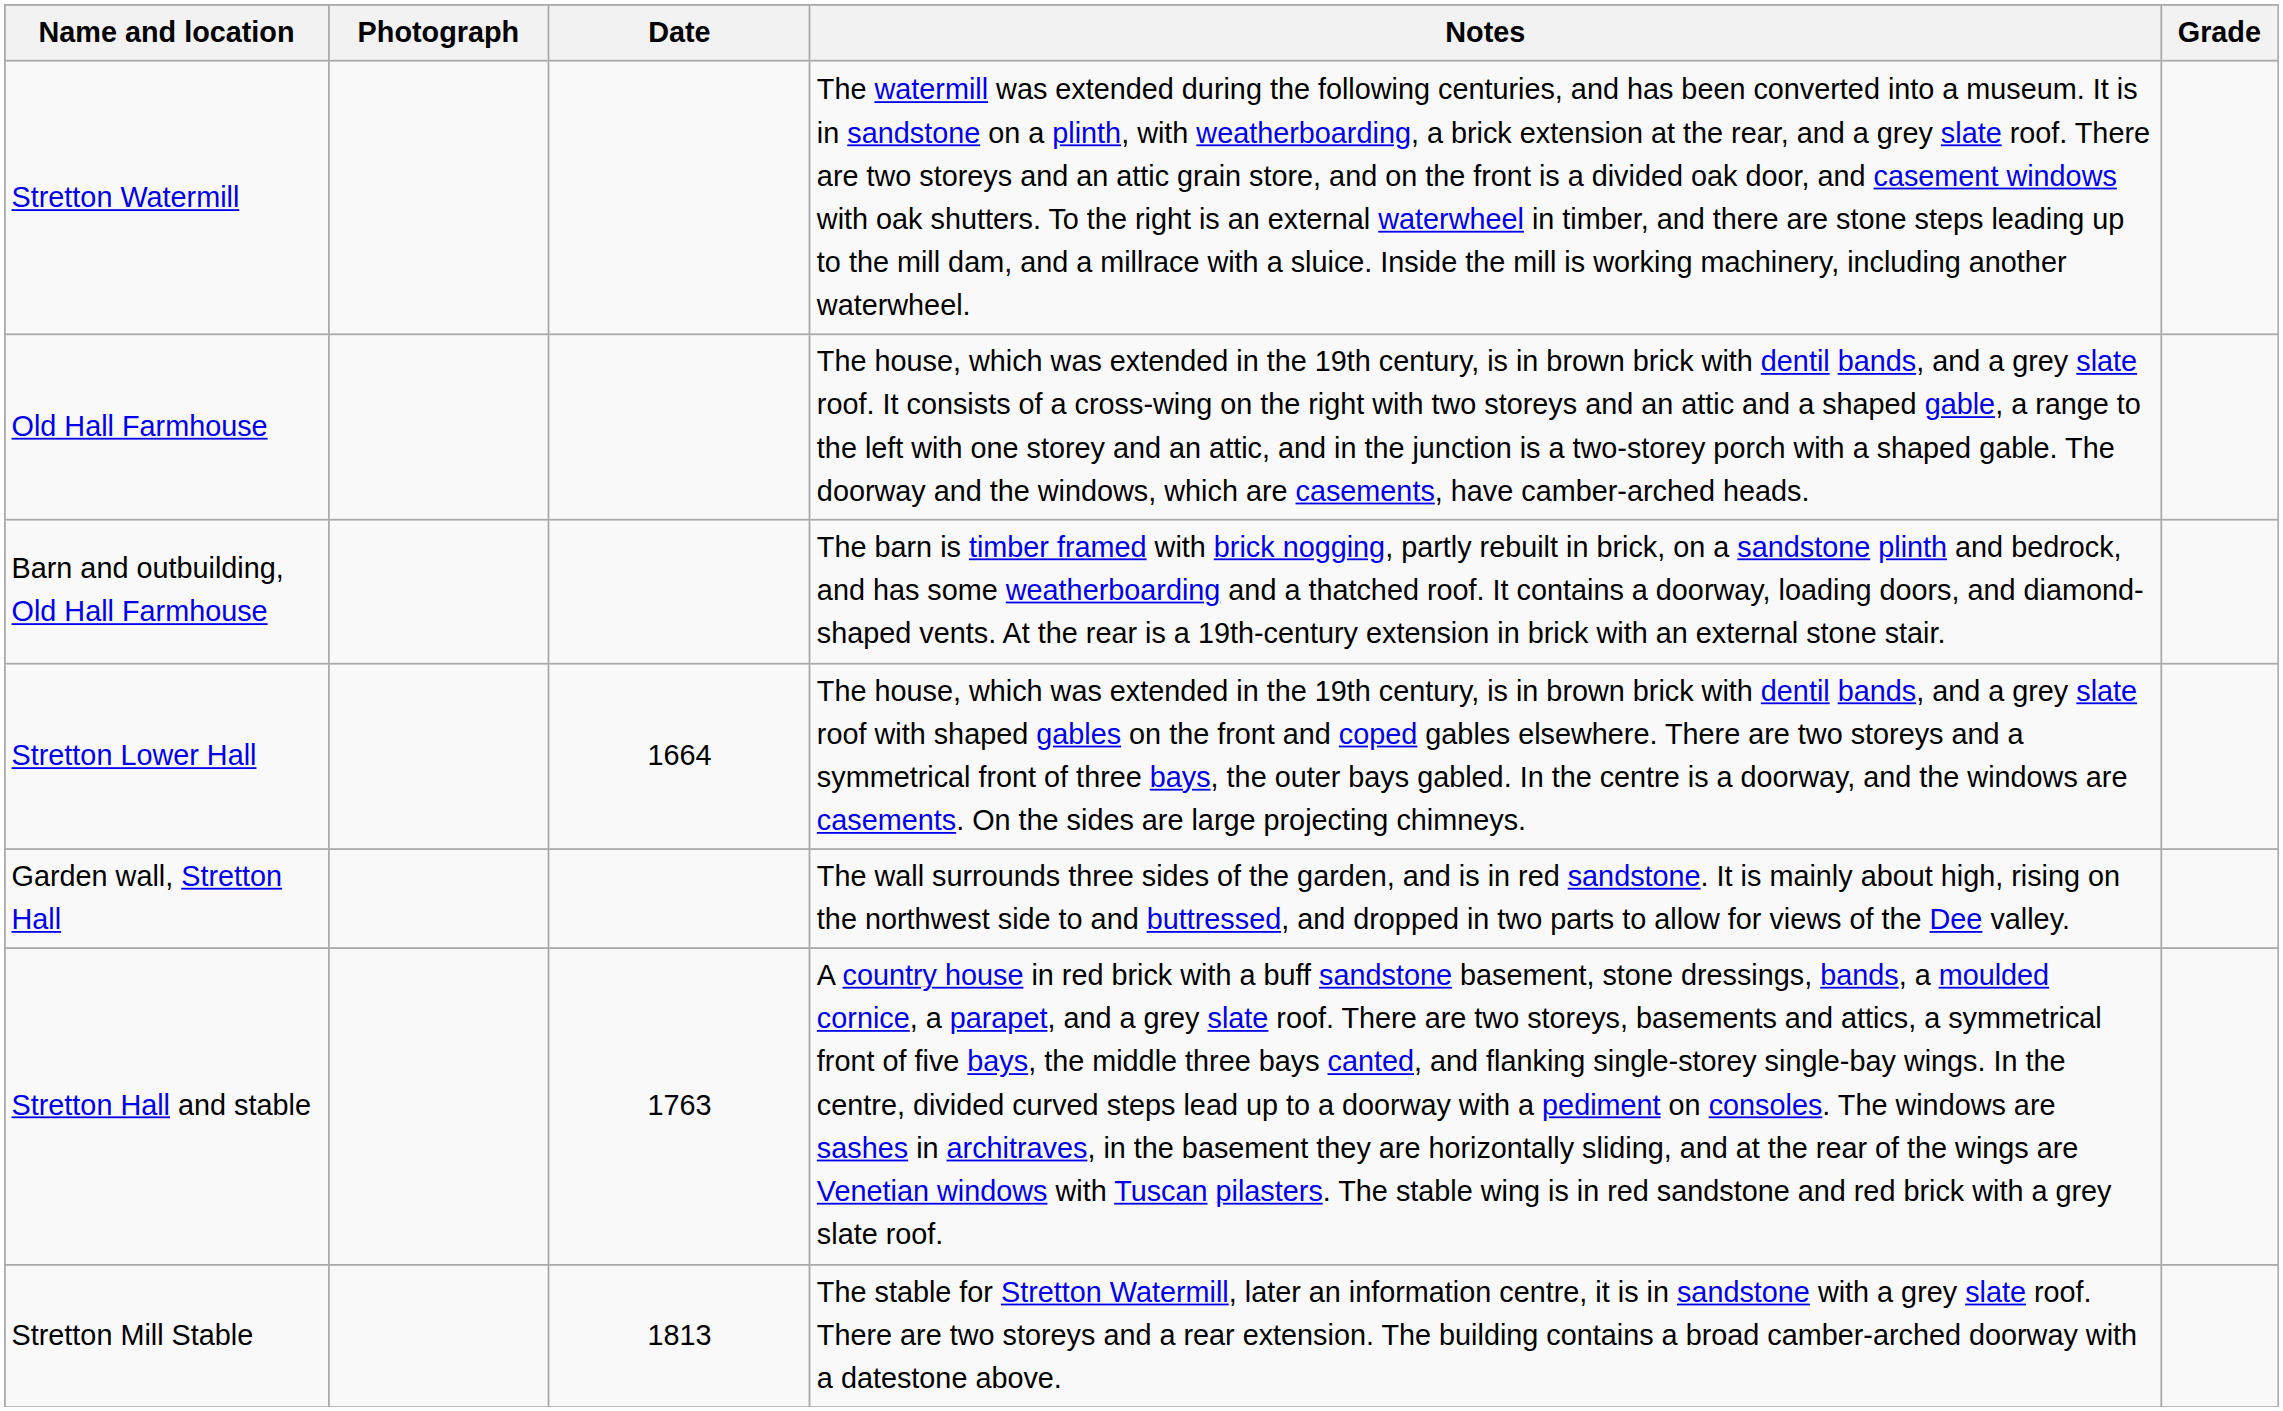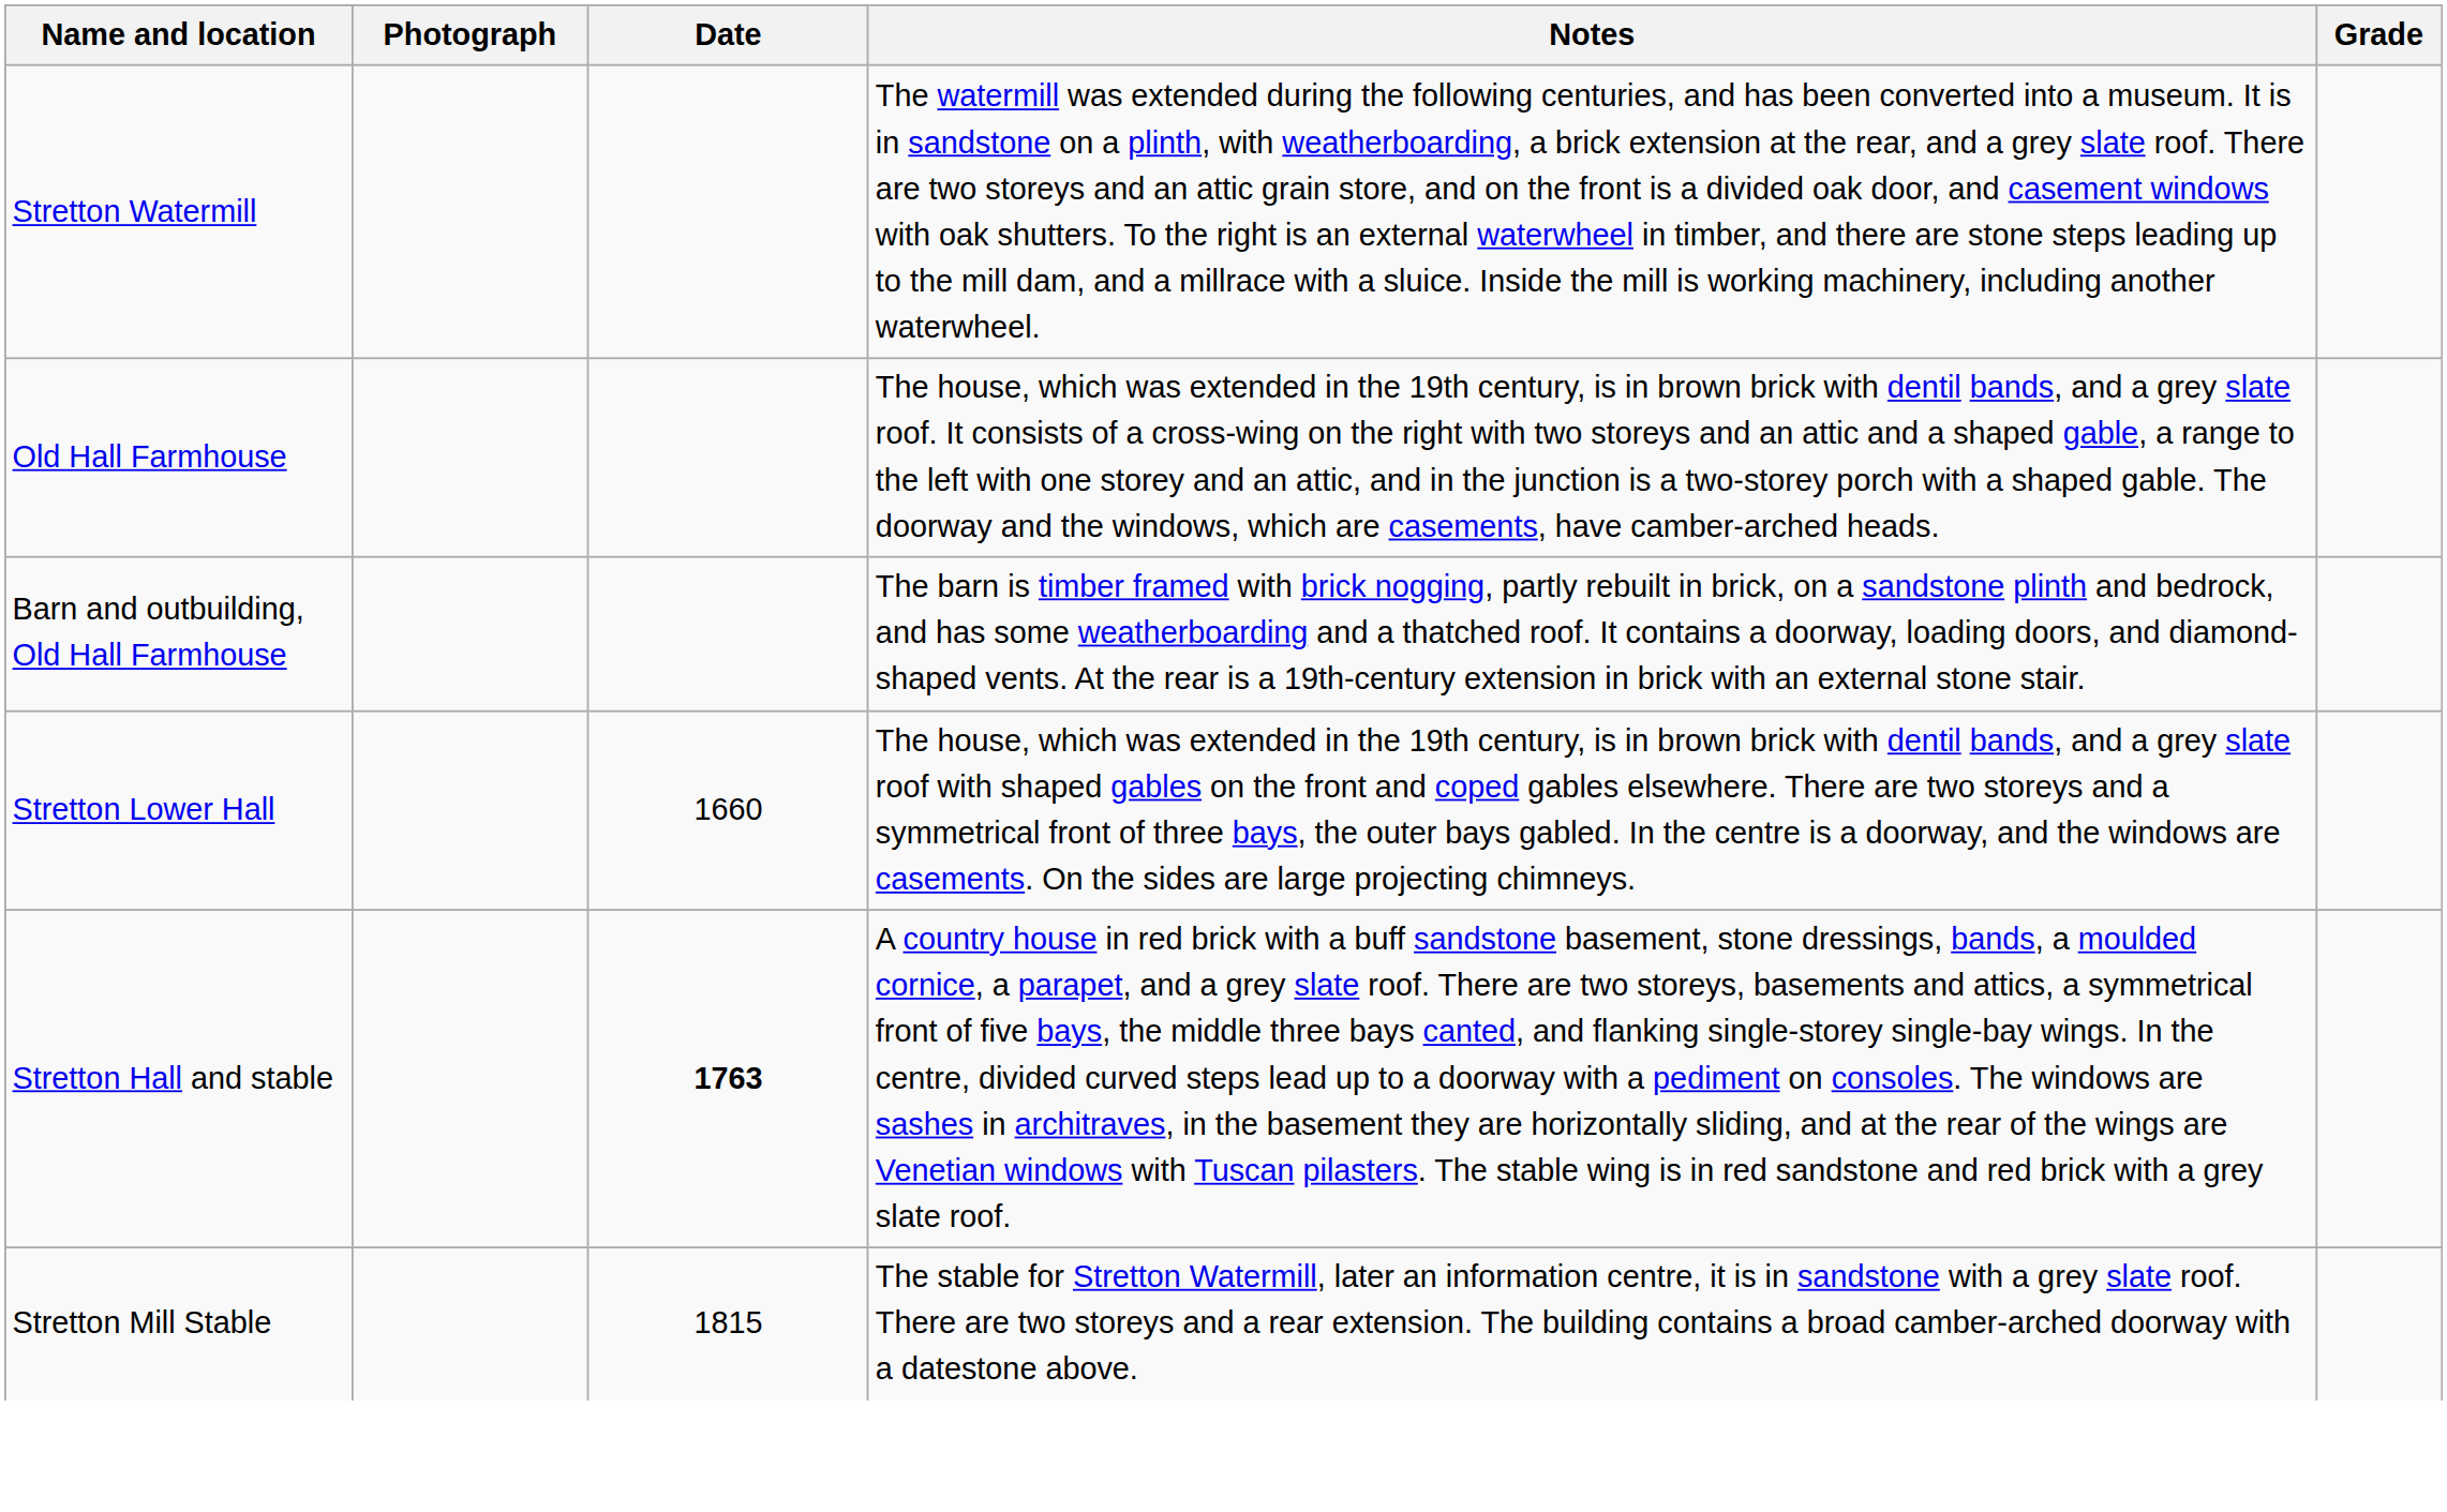Stretton Lower Hall | Date: 1664 -> 1660
- row: Garden wall, Stretton Hall | The wall surrounds three sides of the garden, and is in red sandstone. It is mainly about high, rising on the northwest side to and buttressed, and dropped in two parts to allow for views of the Dee valley.
Stretton Hall and stable | Date: normal -> bold
Stretton Mill Stable | Date: 1813 -> 1815
